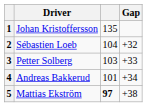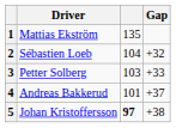1 | Driver: Johan Kristoffersson -> Mattias Ekström
4 | Gap: +34 -> +37
5 | Driver: Mattias Ekström -> Johan Kristoffersson
